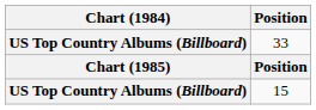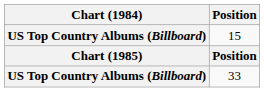rows swapped: 33 <-> 15
